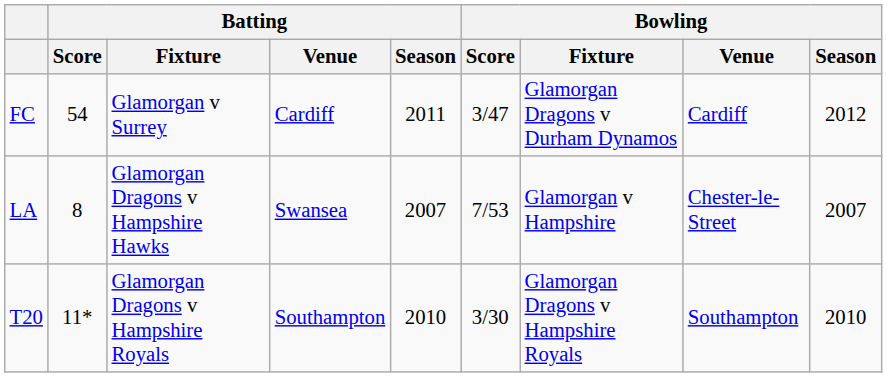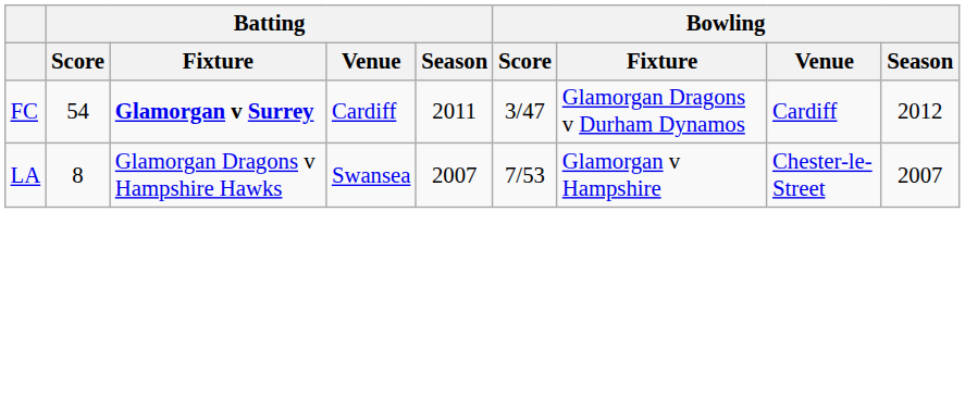FC | Batting / Fixture: normal -> bold
- row: T20 | 11* | Glamorgan Dragons v Hampshire Royals | Southampton | 2010 | 3/30 | Glamorgan Dragons v Hampshire Royals | Southampton | 2010
